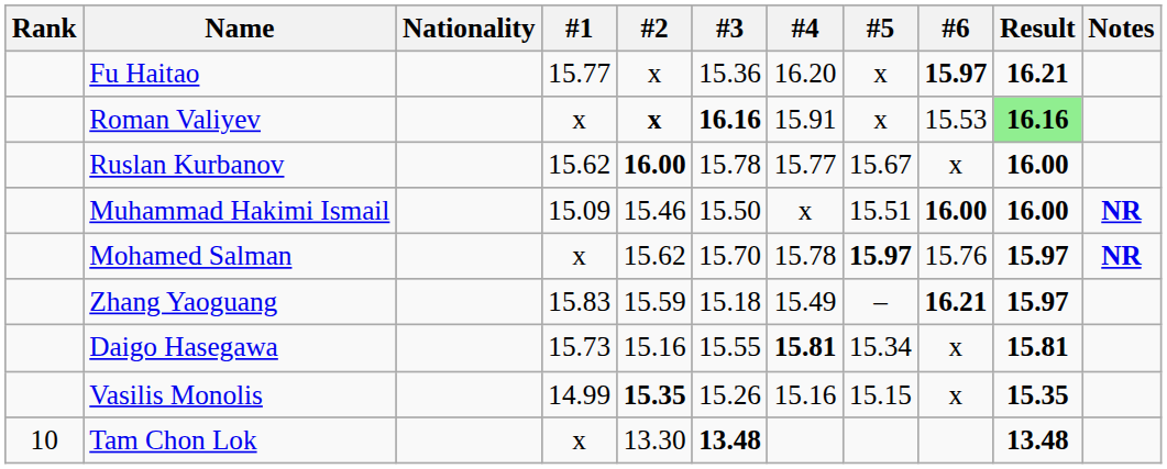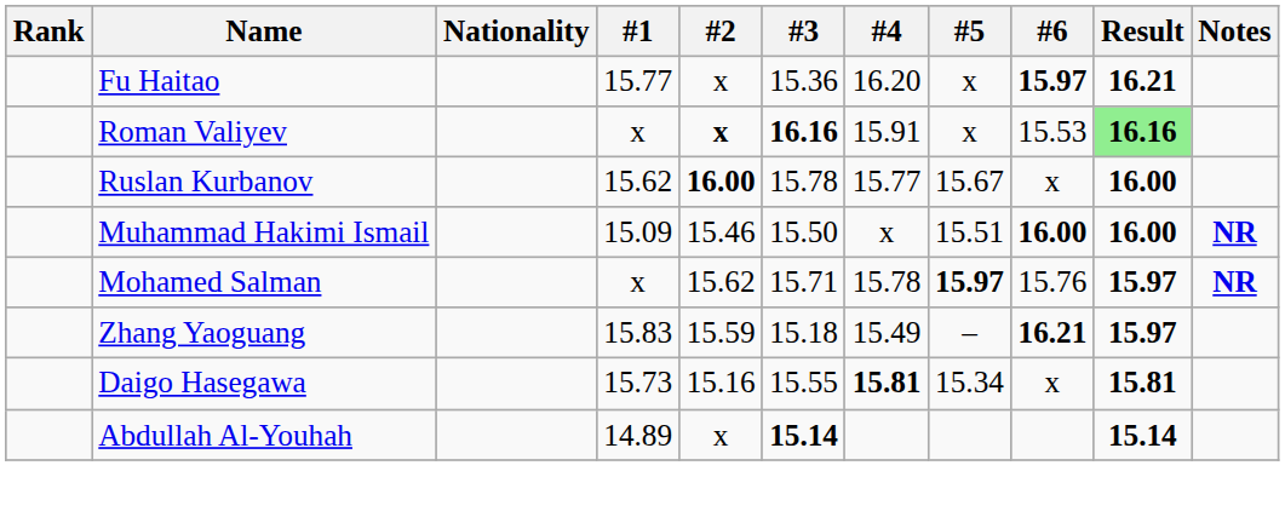Mohamed Salman | #3: 15.70 -> 15.71
- row: Vasilis Monolis | 14.99 | 15.35 | 15.26 | 15.16 | 15.15 | x | 15.35
+ row: Abdullah Al-Youhah | 14.89 | x | 15.14 | 15.14
- row: 10 | Tam Chon Lok | x | 13.30 | 13.48 | 13.48
